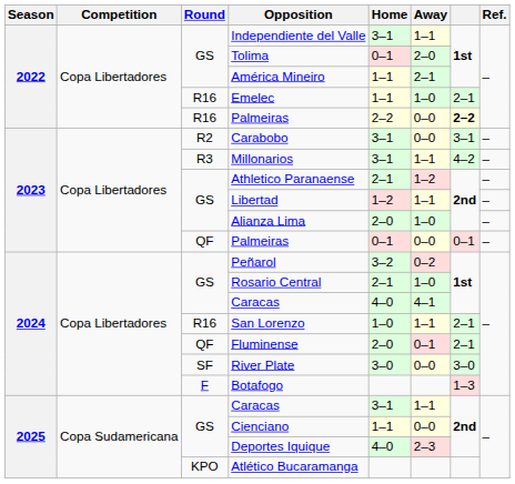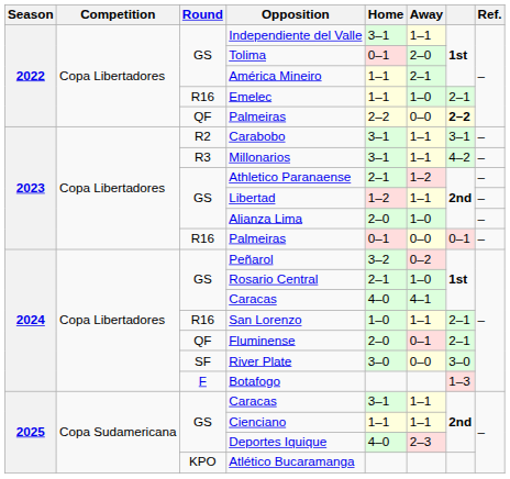2022 / Palmeiras | Round: R16 -> QF
Carabobo | Away: 0–0 -> 1–1
2023 / Palmeiras | Round: QF -> R16
Cienciano | Away: 0–0 -> 1–1
